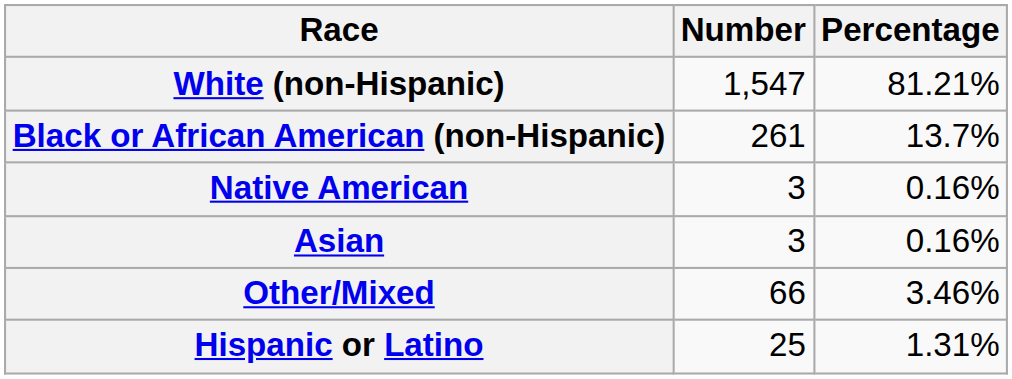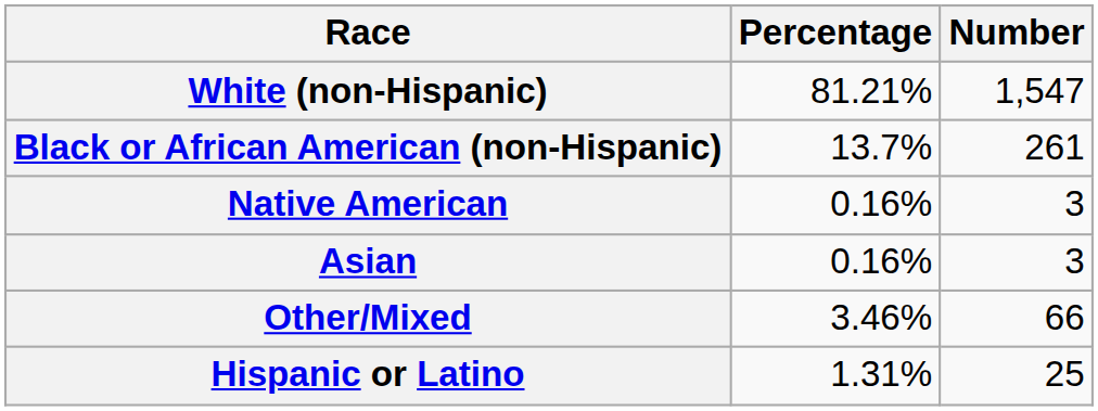columns swapped: Number <-> Percentage
